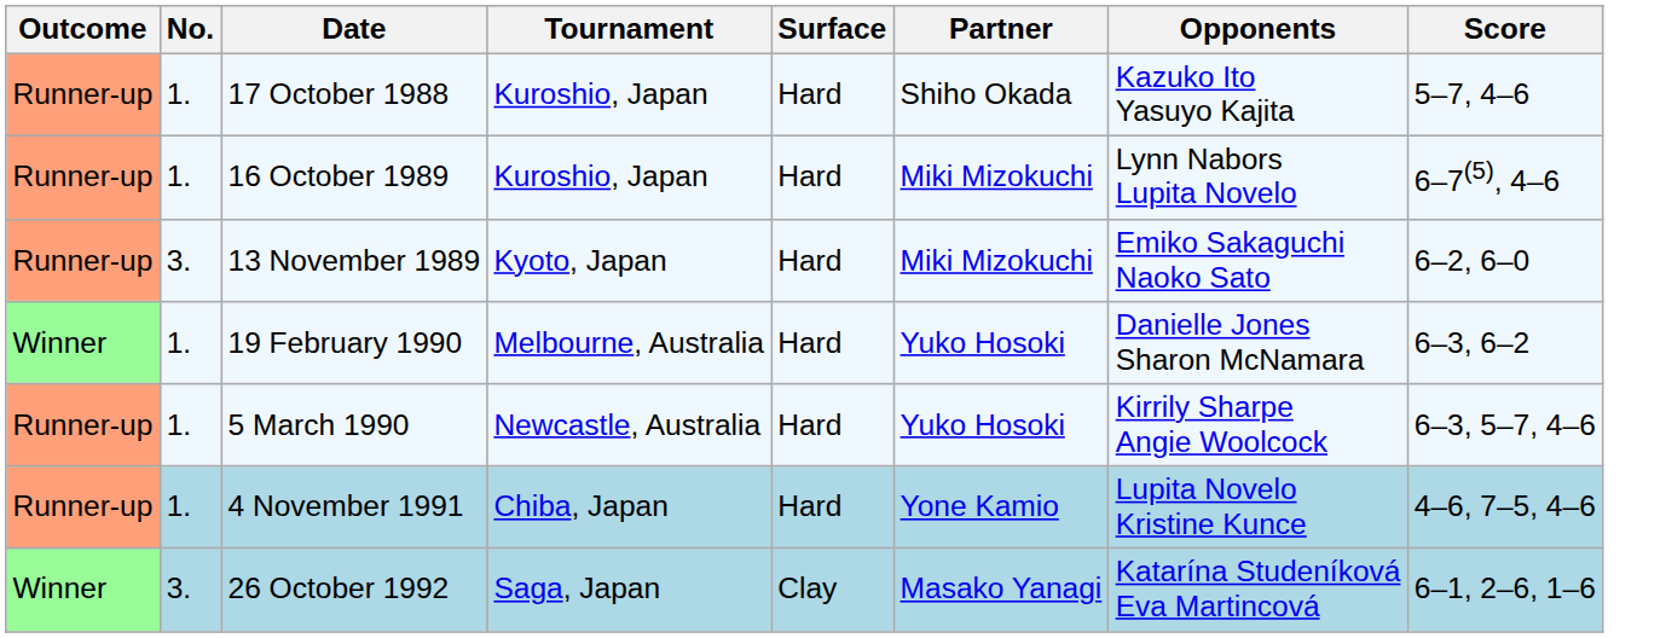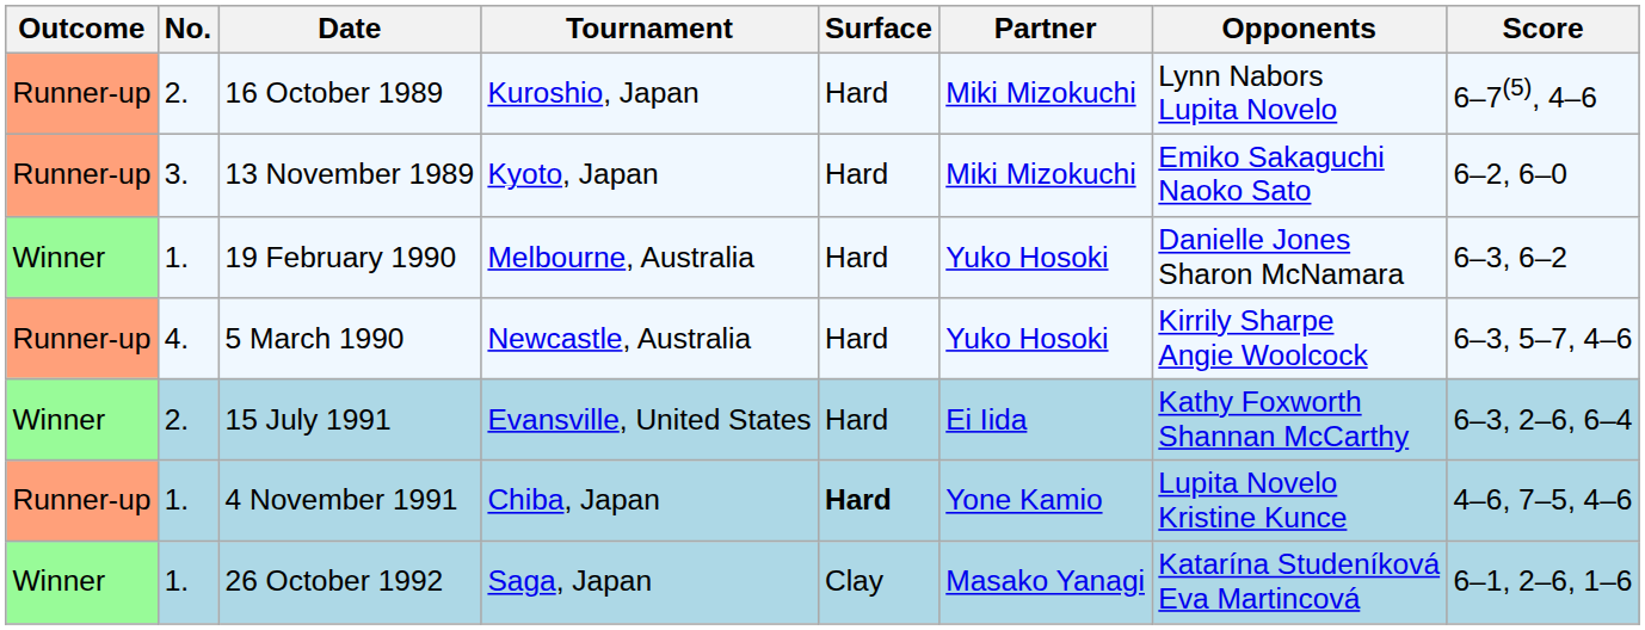- row: Runner-up | 1. | 17 October 1988 | Kuroshio, Japan | Hard | Shiho Okada | Kazuko Ito Yasuyo Kajita | 5–7, 4–6
16 October 1989 | No.: 1. -> 2.
5 March 1990 | No.: 1. -> 4.
+ row: Winner | 2. | 15 July 1991 | Evansville, United States | Hard | Ei Iida | Kathy Foxworth Shannan McCarthy | 6–3, 2–6, 6–4
4 November 1991 | Surface: normal -> bold
26 October 1992 | No.: 3. -> 1.
